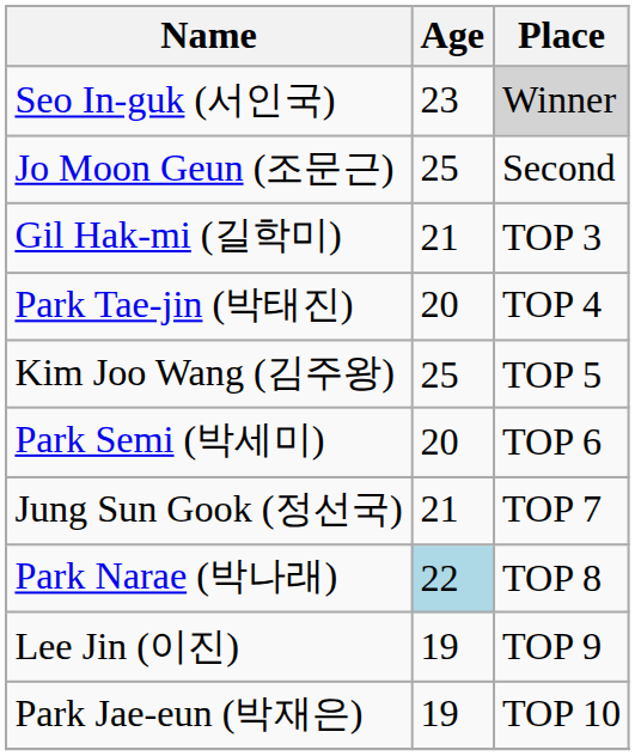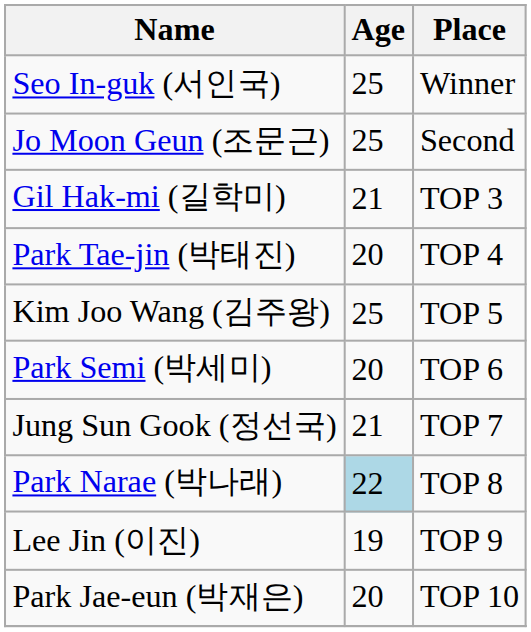Seo In-guk (서인국) | Age: 23 -> 25
Seo In-guk (서인국) | Place: lightgrey background -> no background
Park Jae-eun (박재은) | Age: 19 -> 20
